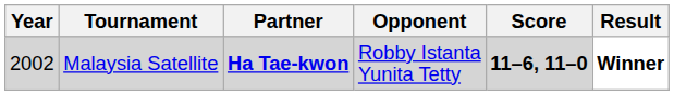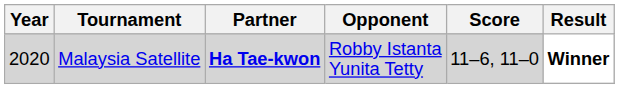Malaysia Satellite | Year: 2002 -> 2020
Malaysia Satellite | Score: bold -> normal
